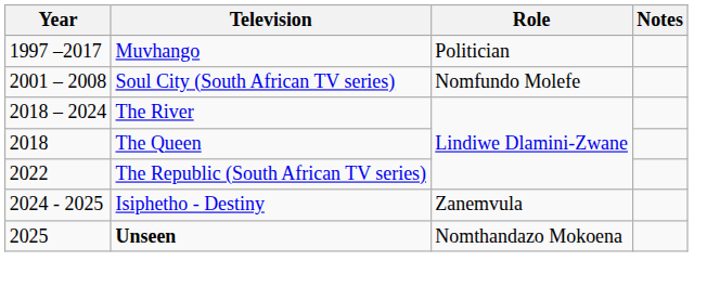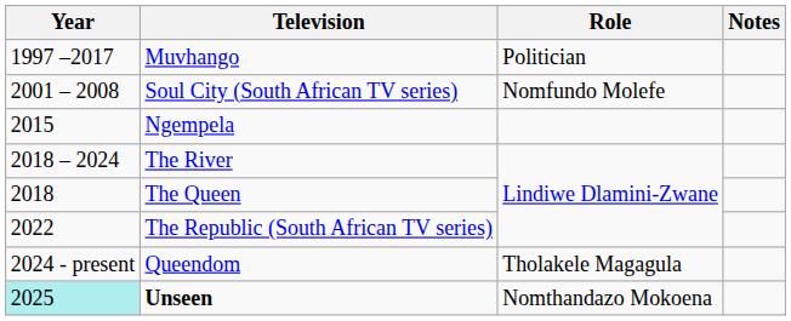+ row: 2015 | Ngempela
+ row: 2024 - present | Queendom | Tholakele Magagula
- row: 2024 - 2025 | Isiphetho - Destiny | Zanemvula
Unseen | Year: no background -> paleturquoise background
